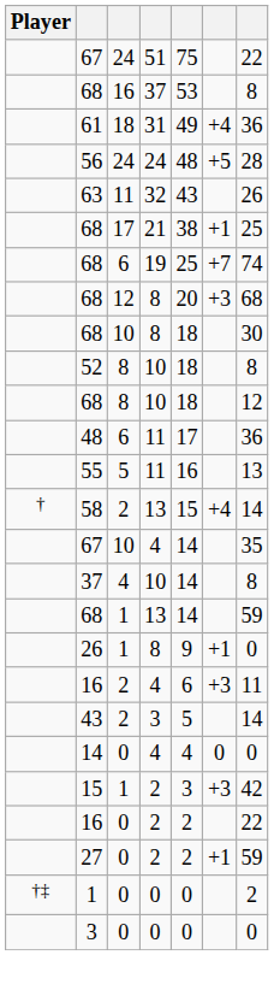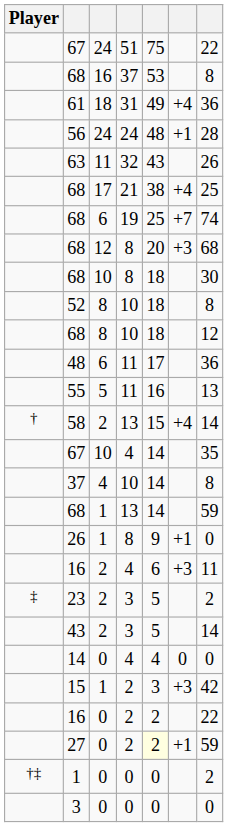56 | column 6: +5 -> +1
68 / 17 | column 6: +1 -> +4
+ row: ‡ | 23 | 2 | 3 | 5 | 2
27 | column 5: no background -> lightyellow background
